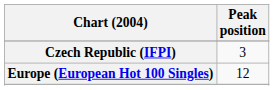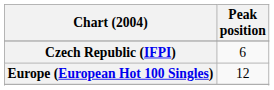Czech Republic (IFPI) | Peak position: 3 -> 6
